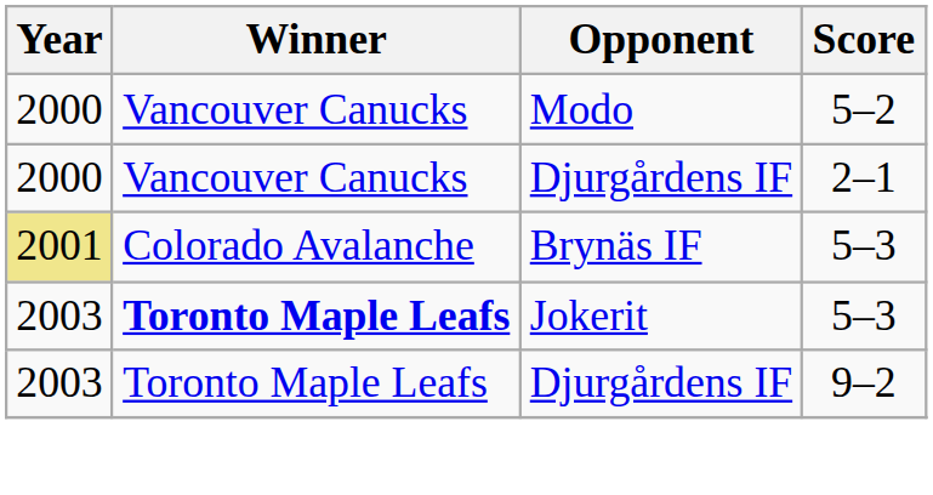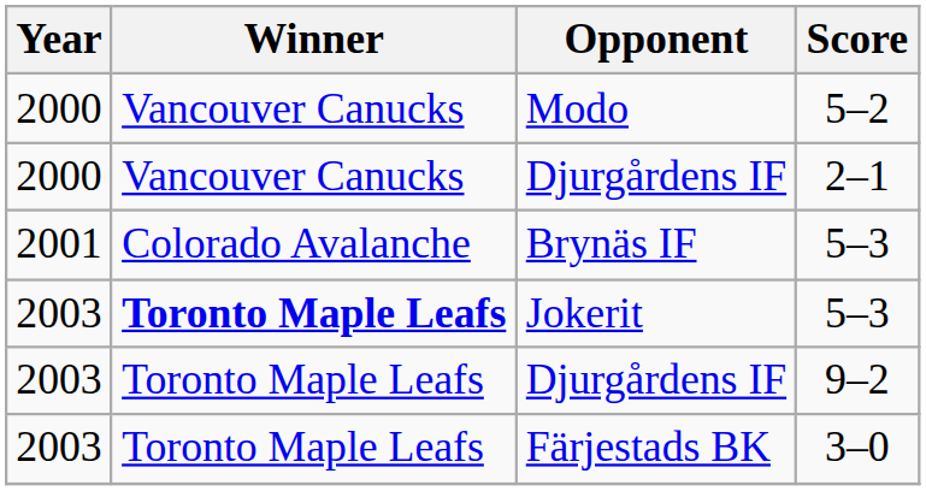Brynäs IF | Year: khaki background -> no background
+ row: 2003 | Toronto Maple Leafs | Färjestads BK | 3–0
